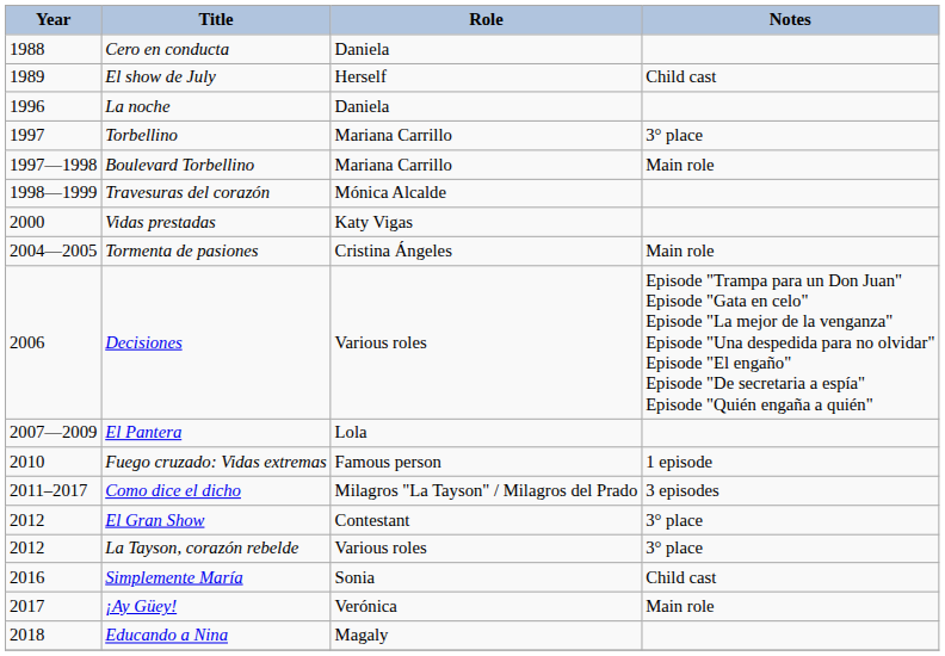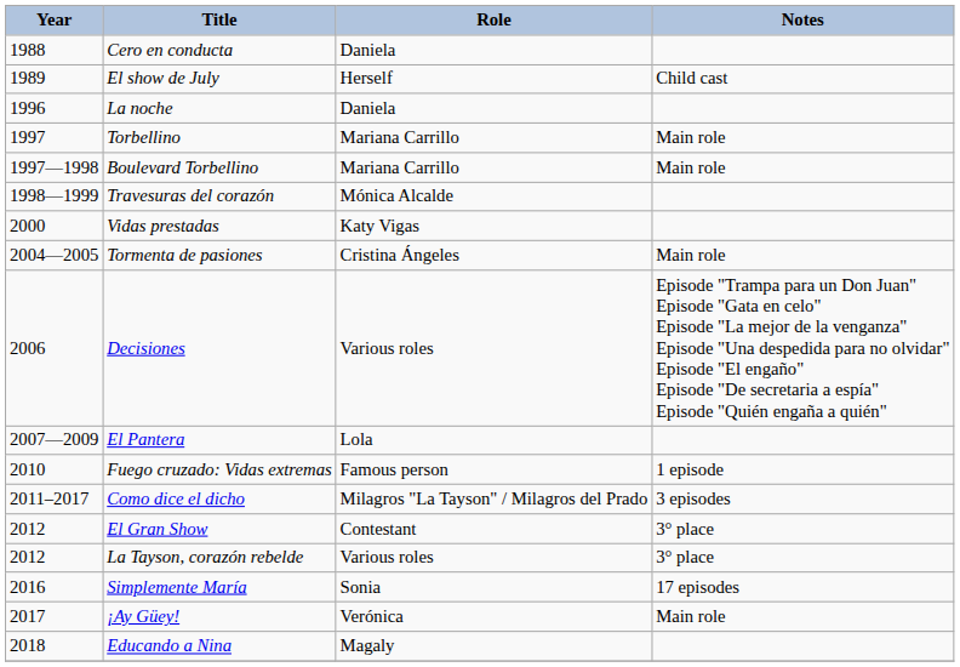Torbellino | Notes: 3° place -> Main role
Simplemente María | Notes: Child cast -> 17 episodes
